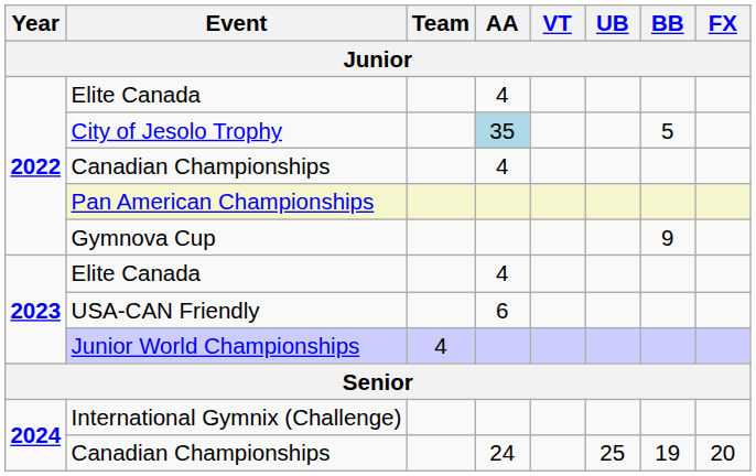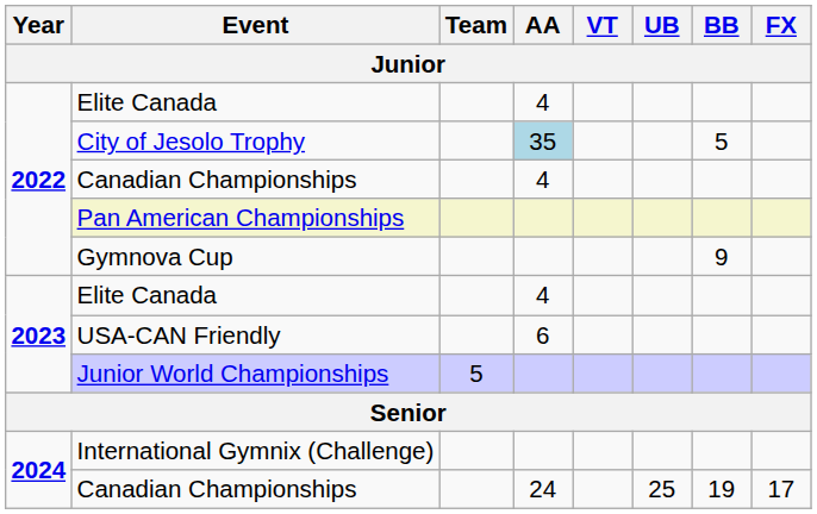Junior World Championships | Team: 4 -> 5
2024 / Canadian Championships | FX: 20 -> 17
